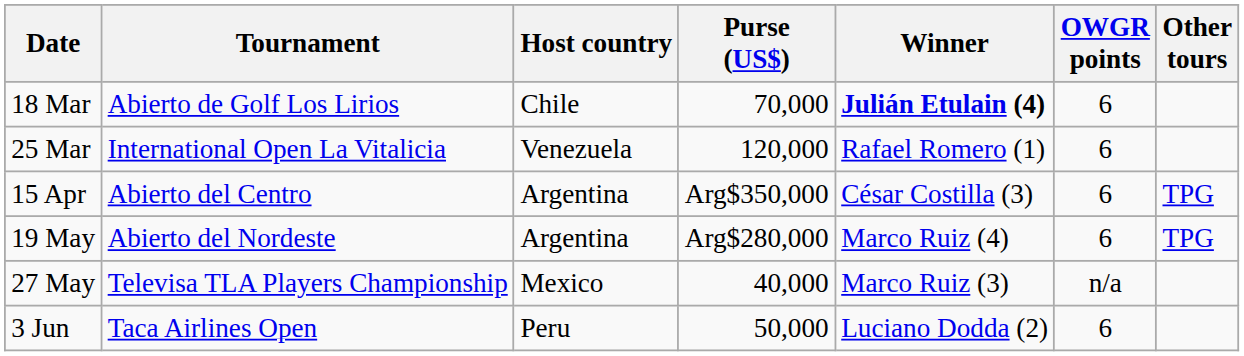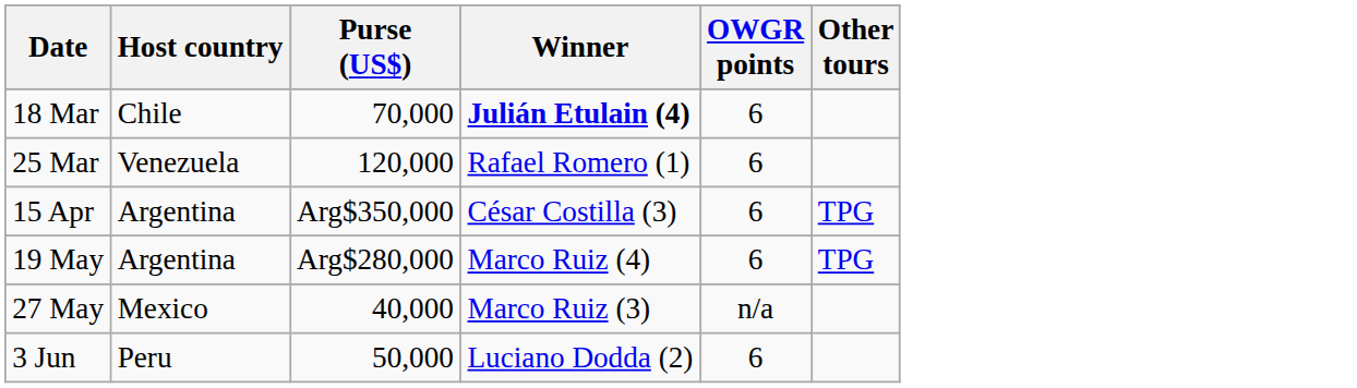- column: Tournament | Abierto de Golf Los Lirios | International Open La Vitalicia | Abierto del Centro | Abierto del Nordeste | Televisa TLA Players Championship | Taca Airlines Open
